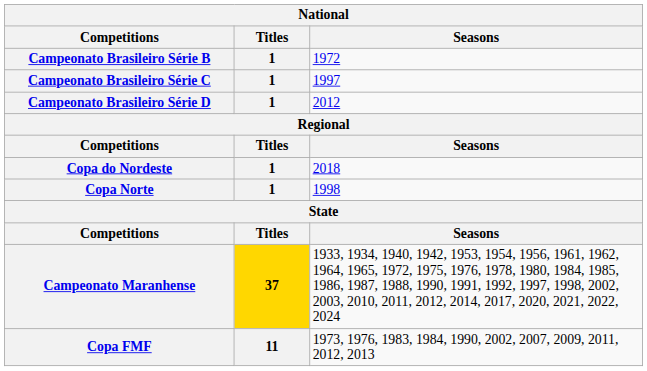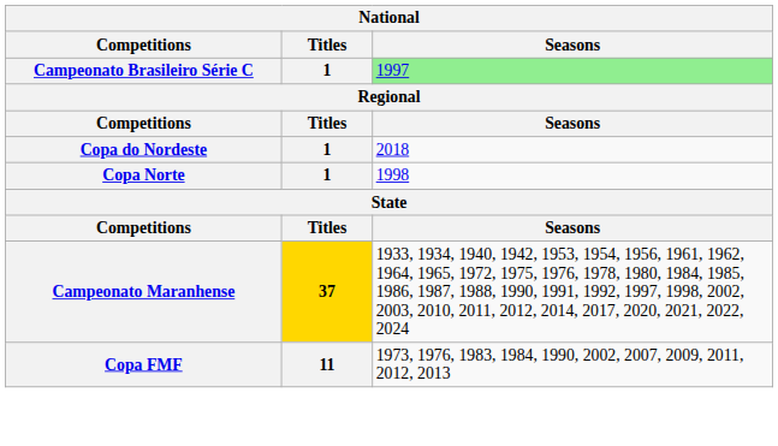- row: Campeonato Brasileiro Série B | 1 | 1972
Campeonato Brasileiro Série C | Seasons: no background -> lightgreen background
- row: Campeonato Brasileiro Série D | 1 | 2012
